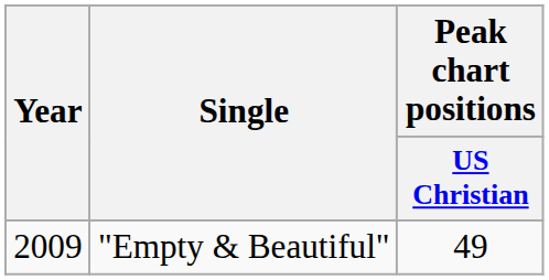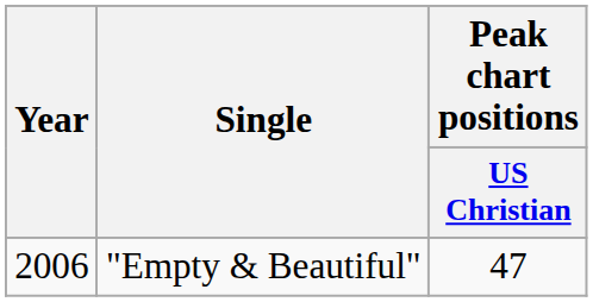"Empty & Beautiful" | Year: 2009 -> 2006
"Empty & Beautiful" | Peak chart positions / US Christian: 49 -> 47
